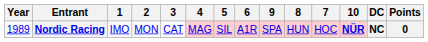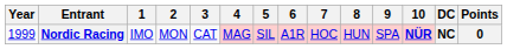columns swapped: 7 <-> 9
Nordic Racing | Year: 1989 -> 1999
